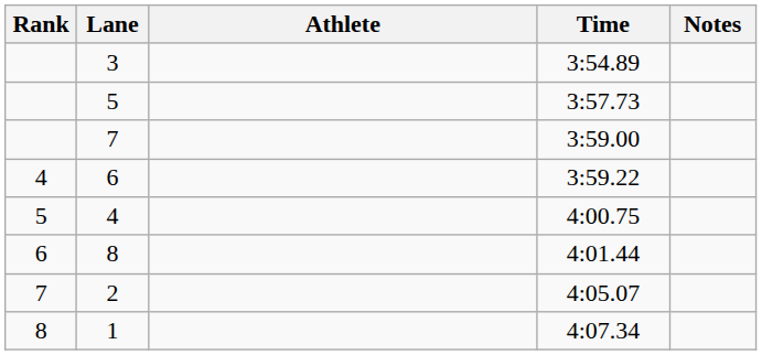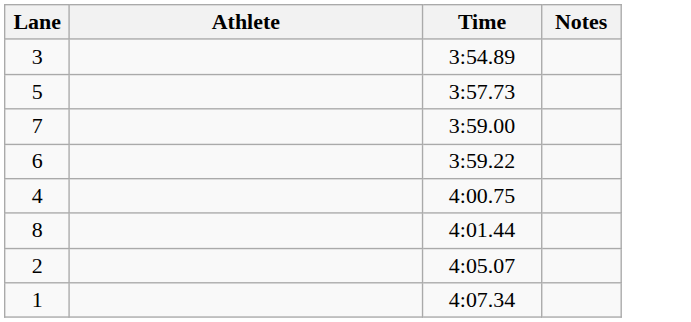- column: Rank | 4 | 5 | 6 | 7 | 8
